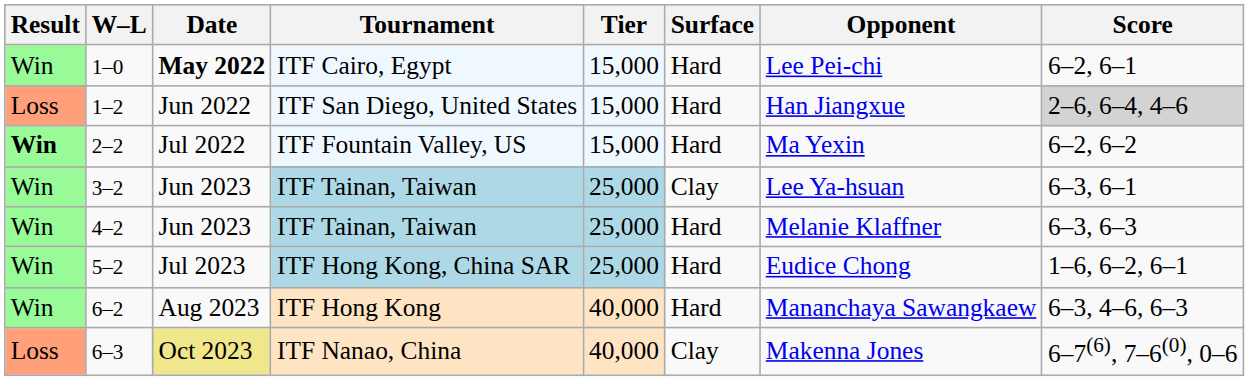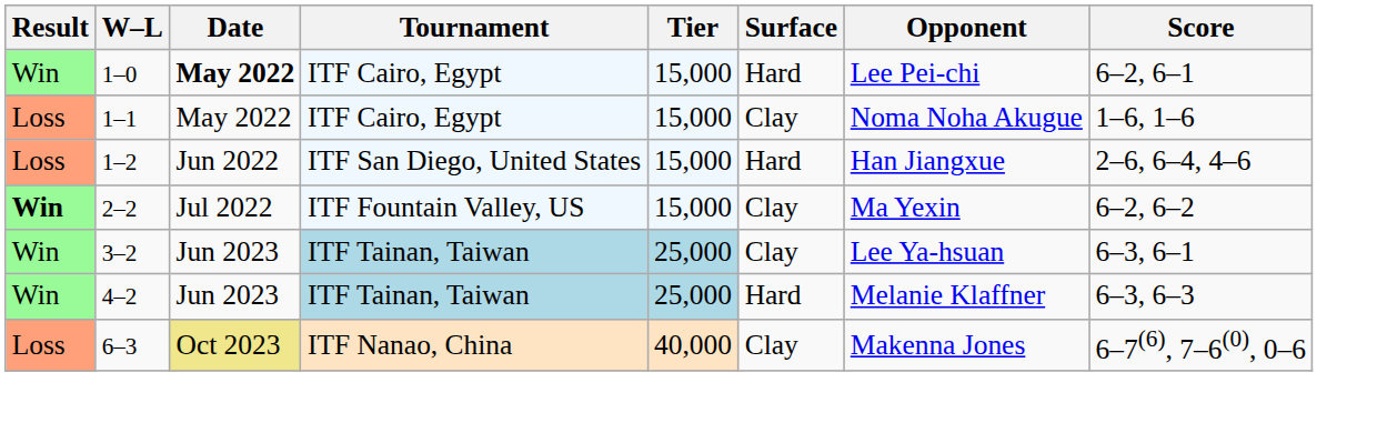+ row: Loss | 1–1 | May 2022 | ITF Cairo, Egypt | 15,000 | Clay | Noma Noha Akugue | 1–6, 1–6
1–2 | Score: lightgrey background -> no background
2–2 | Surface: Hard -> Clay
- row: Win | 5–2 | Jul 2023 | ITF Hong Kong, China SAR | 25,000 | Hard | Eudice Chong | 1–6, 6–2, 6–1
- row: Win | 6–2 | Aug 2023 | ITF Hong Kong | 40,000 | Hard | Mananchaya Sawangkaew | 6–3, 4–6, 6–3
